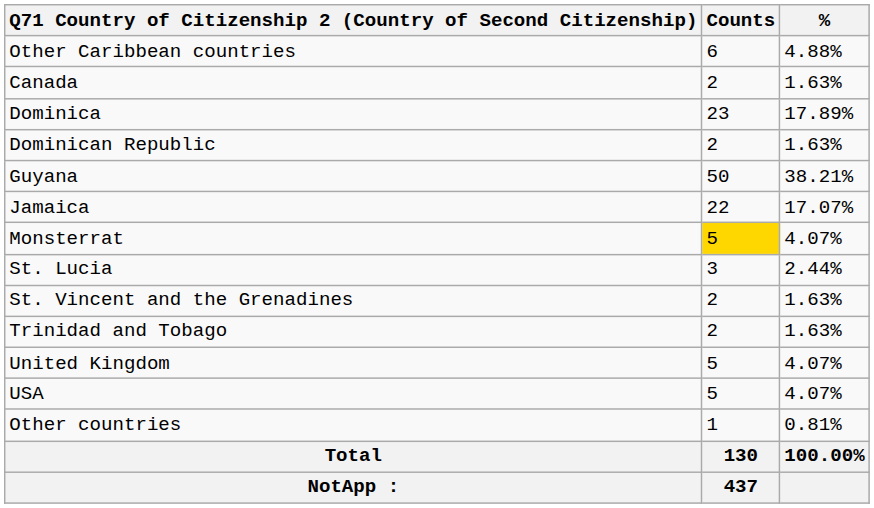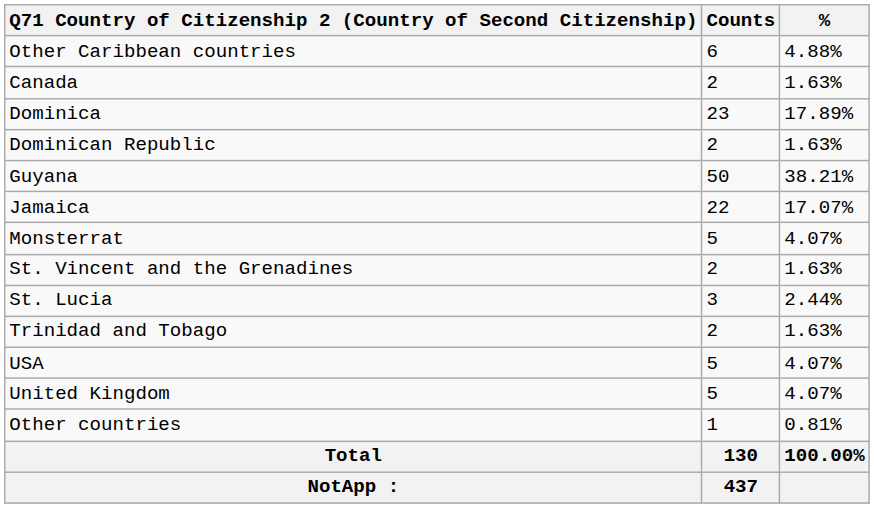Monsterrat | Counts: gold background -> no background
rows swapped: St. Lucia <-> St. Vincent and the Grenadines
rows swapped: United Kingdom <-> USA
